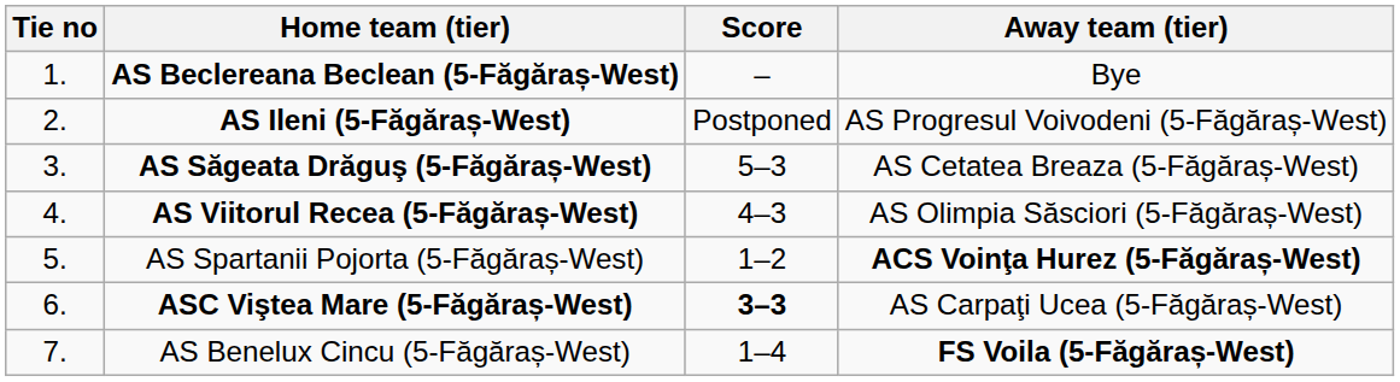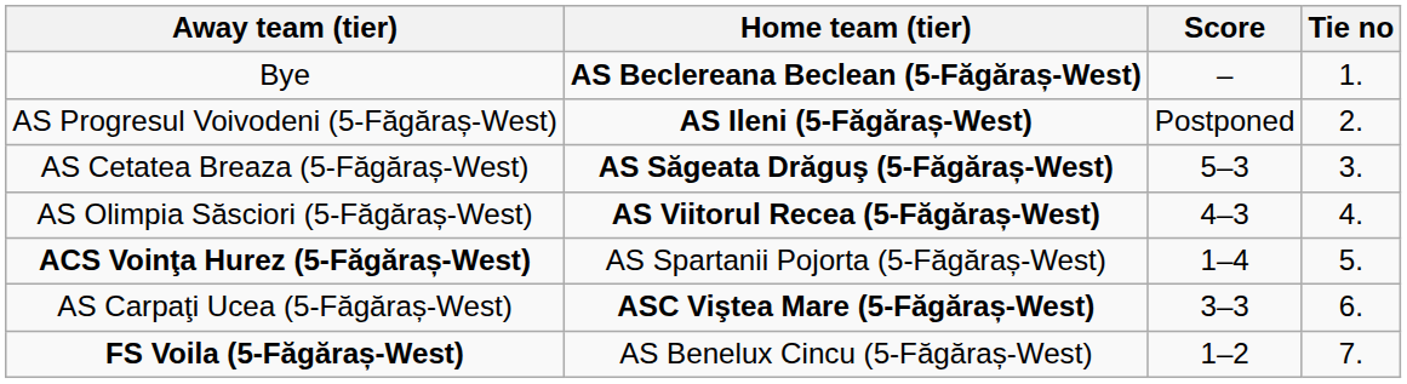columns swapped: Tie no <-> Away team (tier)
AS Spartanii Pojorta (5-Făgăraș-West) | Score: 1–2 -> 1–4
ASC Viştea Mare (5-Făgăraș-West) | Score: bold -> normal
AS Benelux Cincu (5-Făgăraș-West) | Score: 1–4 -> 1–2
